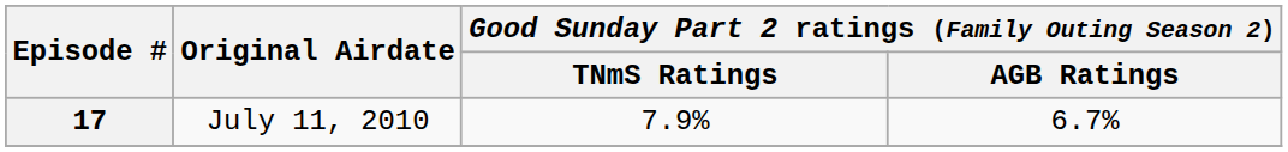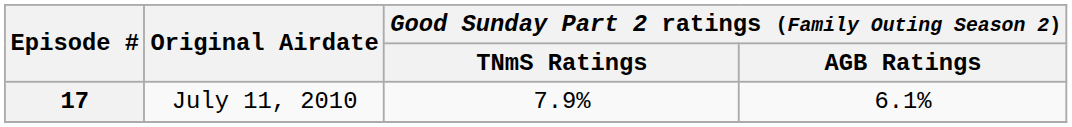17 | column 4: 6.7% -> 6.1%
